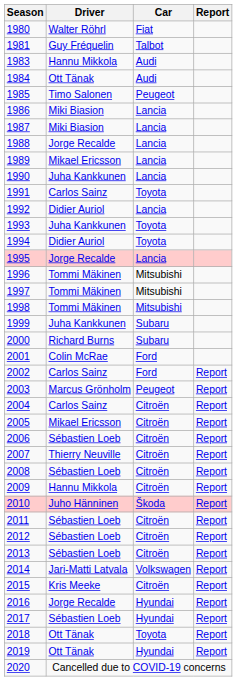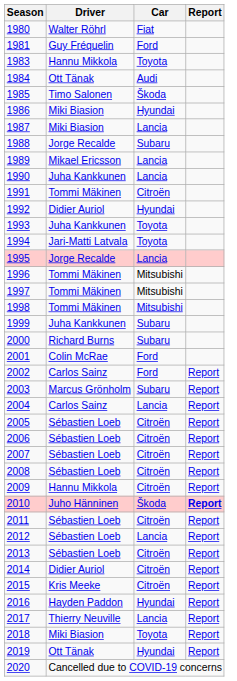1981 | Car: Talbot -> Ford
1983 | Car: Audi -> Toyota
1985 | Car: Peugeot -> Škoda
1986 | Car: Lancia -> Hyundai
1988 | Car: Lancia -> Subaru
1991 | Driver: Carlos Sainz -> Tommi Mäkinen
1991 | Car: Toyota -> Citroën
1992 | Car: Lancia -> Hyundai
1994 | Driver: Didier Auriol -> Jari-Matti Latvala
2003 | Car: Peugeot -> Subaru
2004 | Car: Citroën -> Lancia
2005 | Driver: Mikael Ericsson -> Sébastien Loeb
2007 | Driver: Thierry Neuville -> Sébastien Loeb
2010 | Report: normal -> bold
2012 | Car: Citroën -> Lancia
2014 | Driver: Jari-Matti Latvala -> Didier Auriol
2014 | Car: Volkswagen -> Citroën
2016 | Driver: Jorge Recalde -> Hayden Paddon
2017 | Driver: Sébastien Loeb -> Thierry Neuville
2017 | Car: Hyundai -> Lancia
2018 | Driver: Ott Tänak -> Miki Biasion
